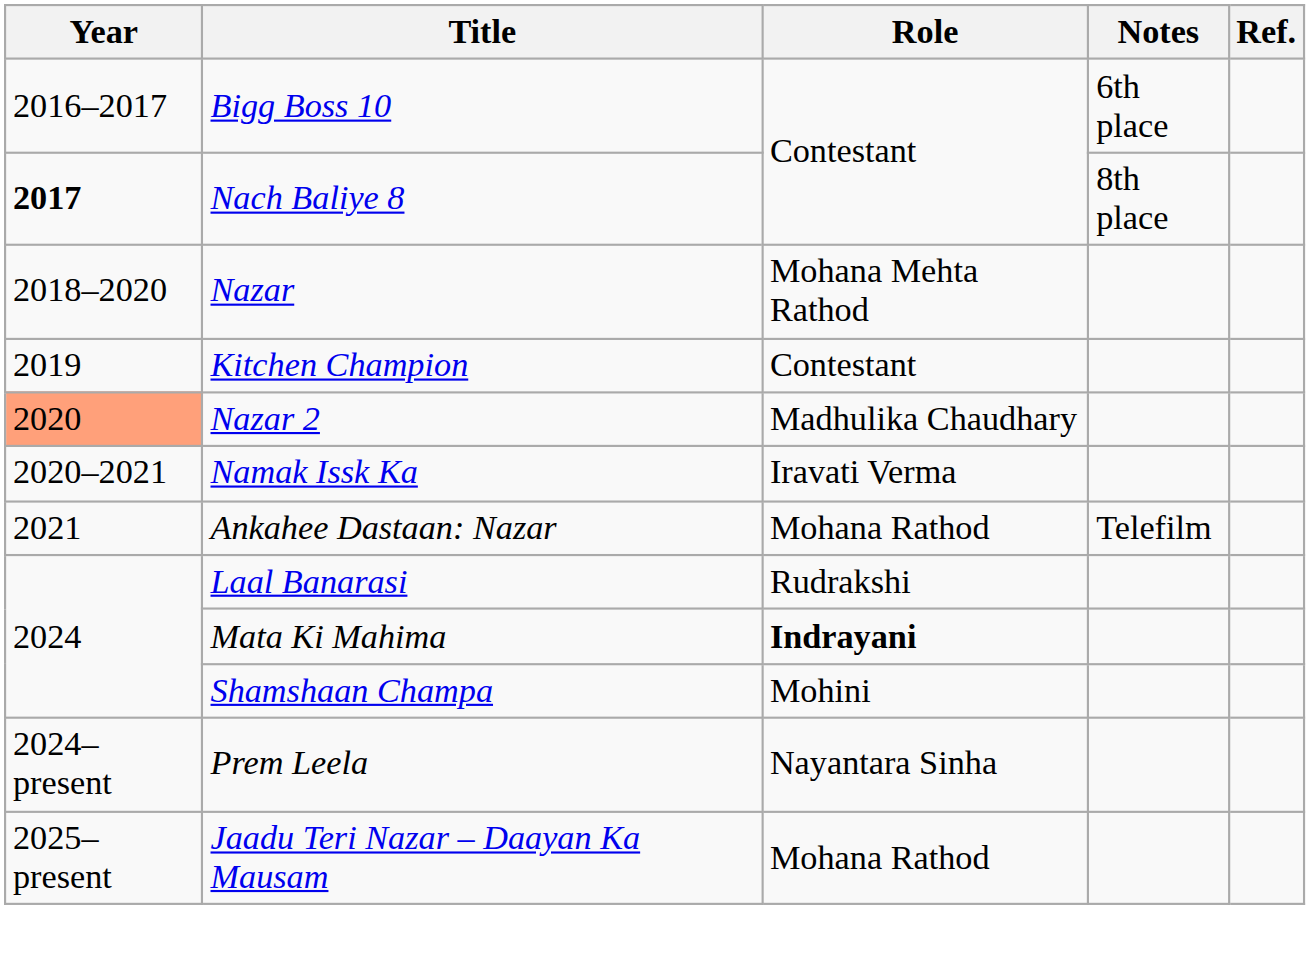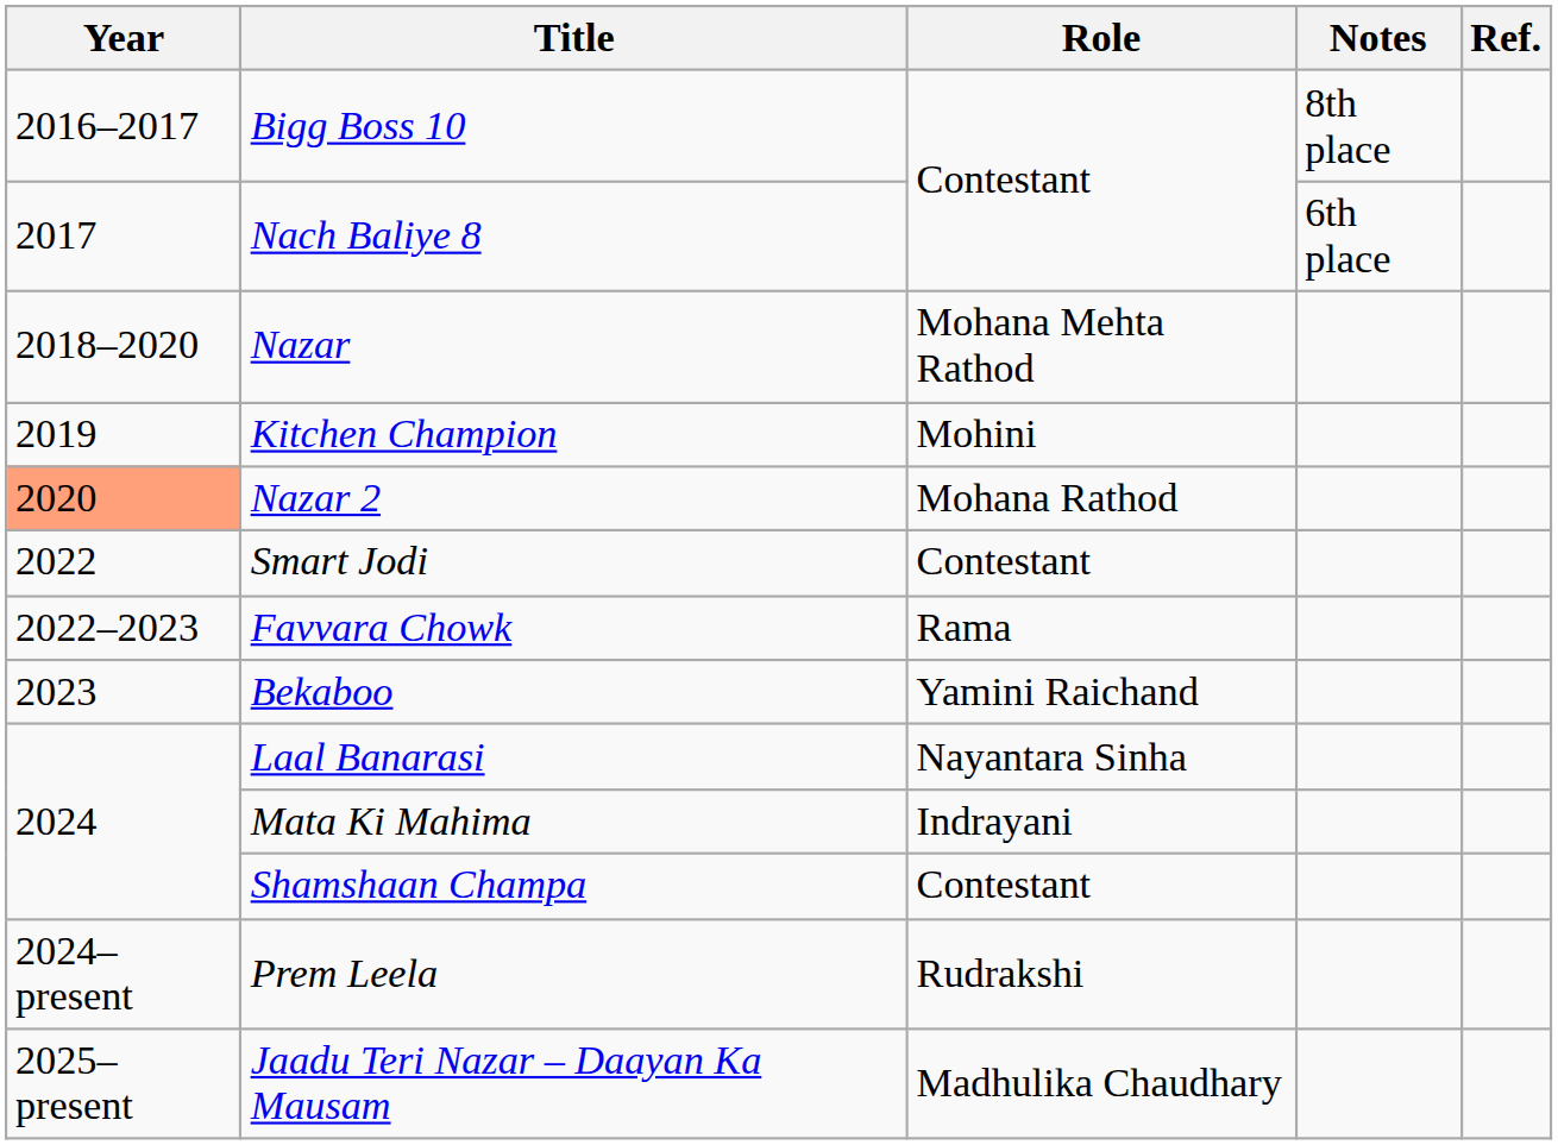Bigg Boss 10 | Notes: 6th place -> 8th place
Nach Baliye 8 | Year: bold -> normal
Nach Baliye 8 | Notes: 8th place -> 6th place
Kitchen Champion | Role: Contestant -> Mohini
Nazar 2 | Role: Madhulika Chaudhary -> Mohana Rathod
- row: 2020–2021 | Namak Issk Ka | Iravati Verma
- row: 2021 | Ankahee Dastaan: Nazar | Mohana Rathod | Telefilm
+ row: 2022 | Smart Jodi | Contestant
+ row: 2022–2023 | Favvara Chowk | Rama
+ row: 2023 | Bekaboo | Yamini Raichand
Laal Banarasi | Role: Rudrakshi -> Nayantara Sinha
Mata Ki Mahima | Role: bold -> normal
Shamshaan Champa | Role: Mohini -> Contestant
Prem Leela | Role: Nayantara Sinha -> Rudrakshi
Jaadu Teri Nazar – Daayan Ka Mausam | Role: Mohana Rathod -> Madhulika Chaudhary
